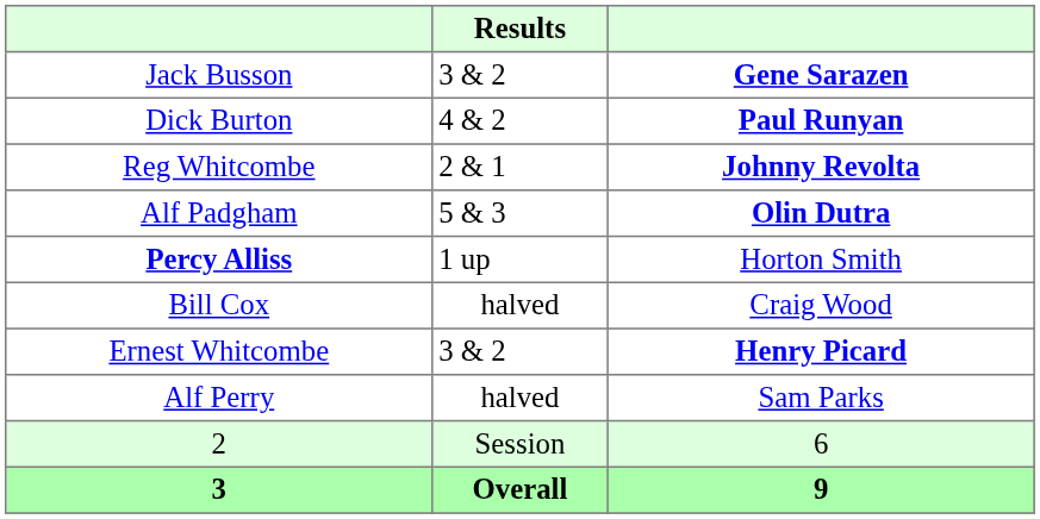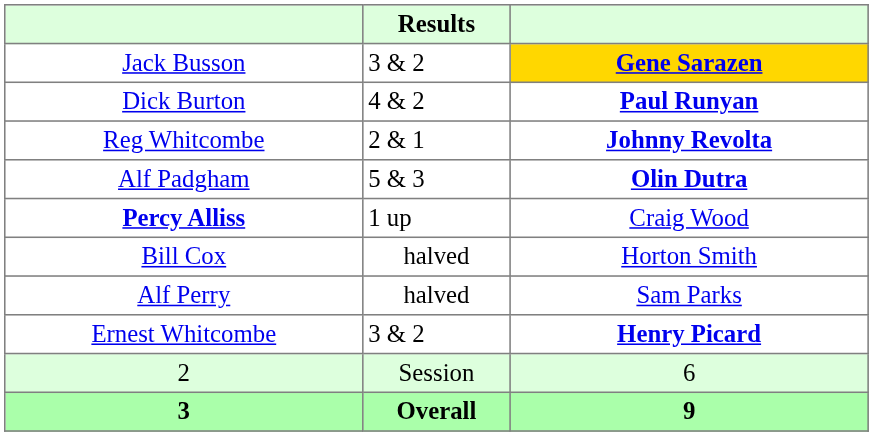Jack Busson | column 3: no background -> gold background
Percy Alliss | column 3: Horton Smith -> Craig Wood
Bill Cox | column 3: Craig Wood -> Horton Smith
rows swapped: Ernest Whitcombe <-> Alf Perry
